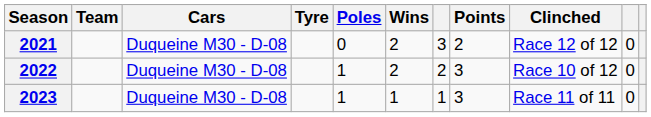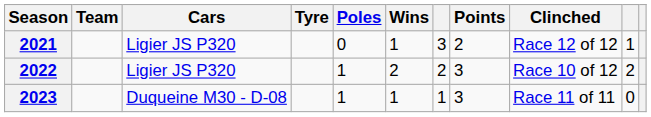2021 | Cars: Duqueine M30 - D-08 -> Ligier JS P320
2021 | Wins: 2 -> 1
2021 | column 10: 0 -> 1
2022 | Cars: Duqueine M30 - D-08 -> Ligier JS P320
2022 | column 10: 0 -> 2
